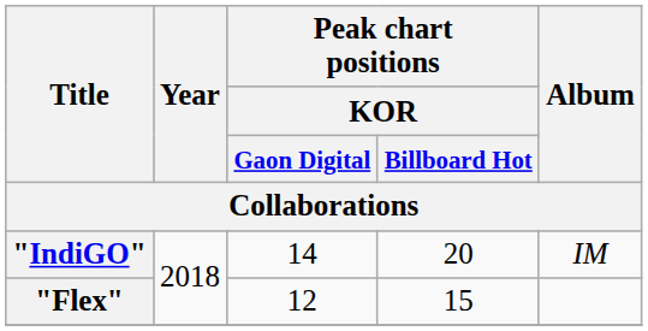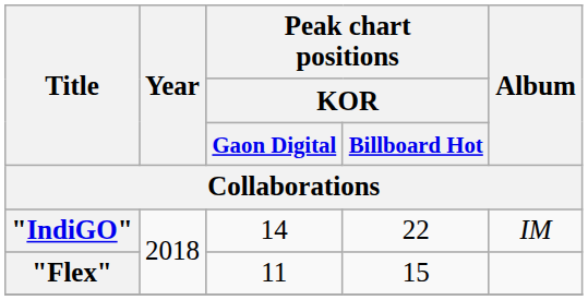"IndiGO" | Peak chart positions / KOR / Billboard Hot: 20 -> 22
"Flex" | Peak chart positions / KOR / Gaon Digital: 12 -> 11
